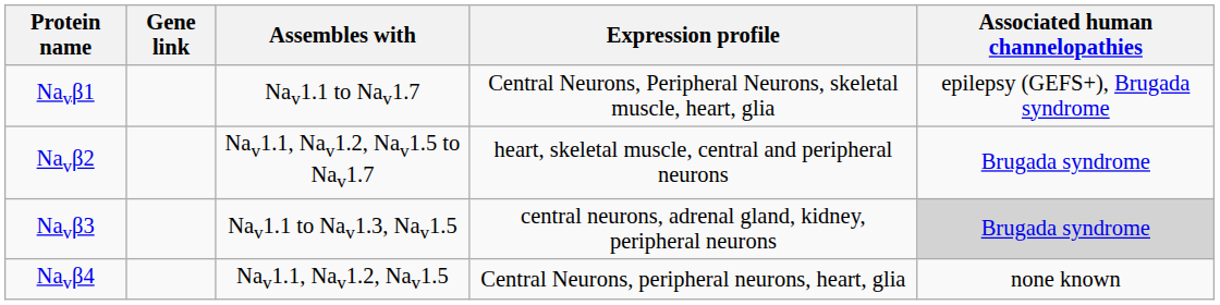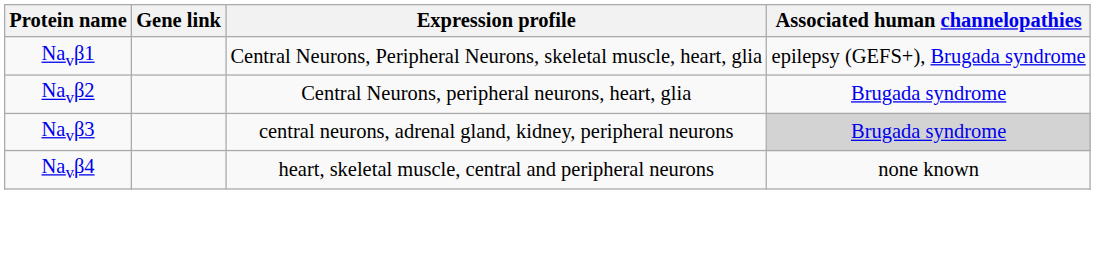- column: Assembles with | Nav1.1 to Nav1.7 | Nav1.1, Nav1.2, Nav1.5 to Nav1.7 | Nav1.1 to Nav1.3, Nav1.5 | Nav1.1, Nav1.2, Nav1.5
Navβ2 | Expression profile: heart, skeletal muscle, central and peripheral neurons -> Central Neurons, peripheral neurons, heart, glia
Navβ4 | Expression profile: Central Neurons, peripheral neurons, heart, glia -> heart, skeletal muscle, central and peripheral neurons
